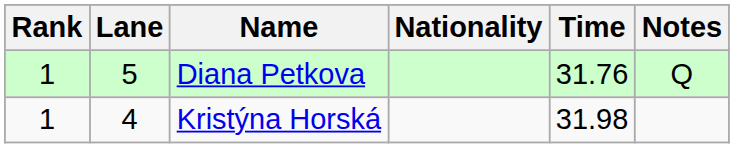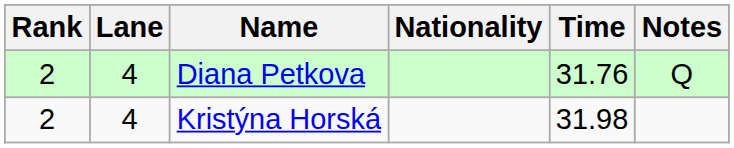Diana Petkova | Rank: 1 -> 2
Diana Petkova | Lane: 5 -> 4
Kristýna Horská | Rank: 1 -> 2
